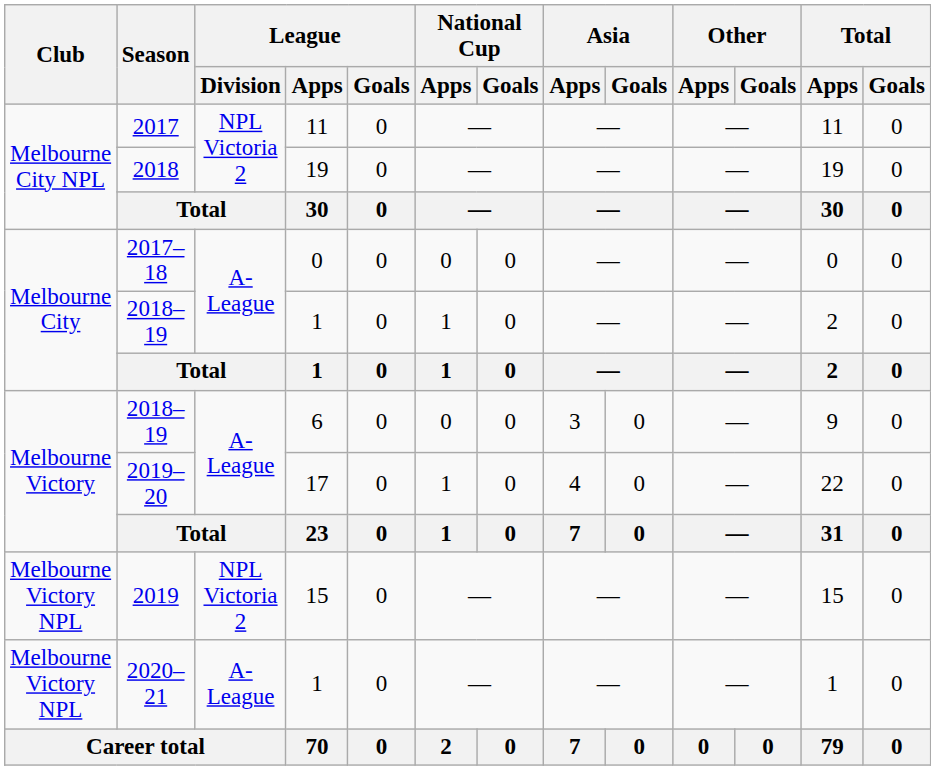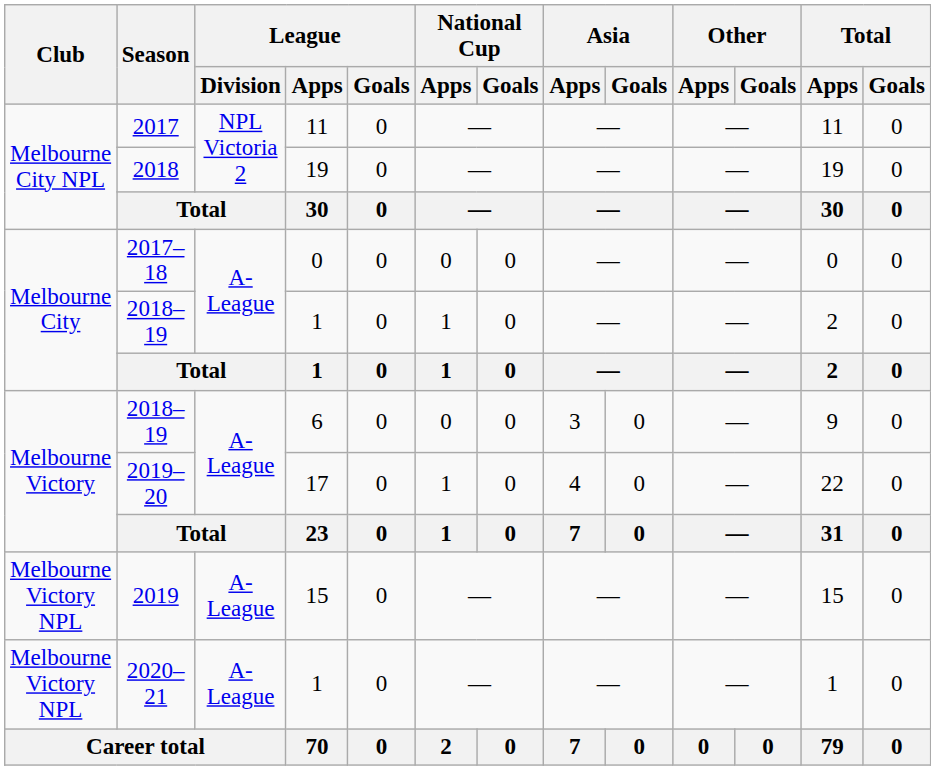2019 | League / Division: NPL Victoria 2 -> A-League
